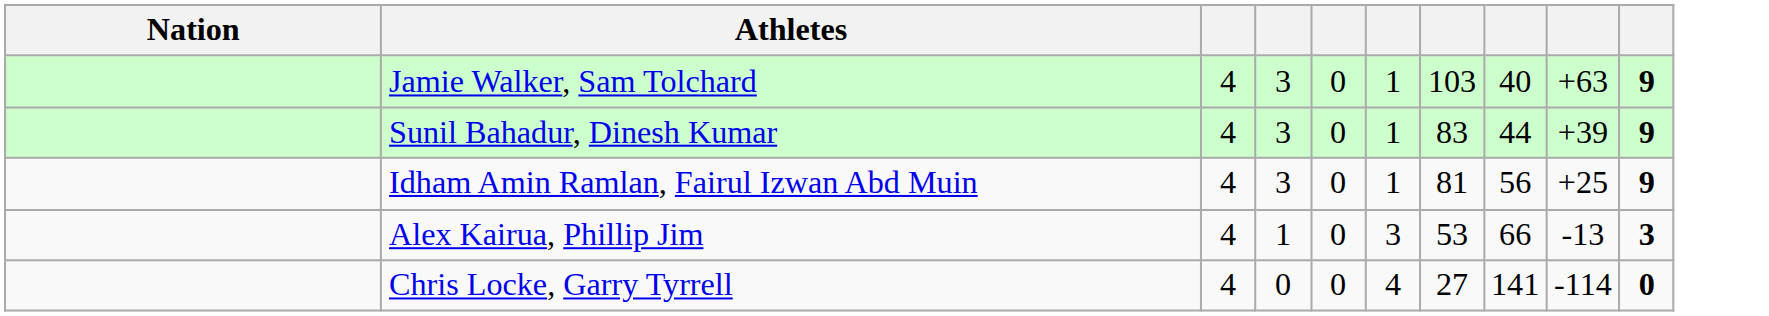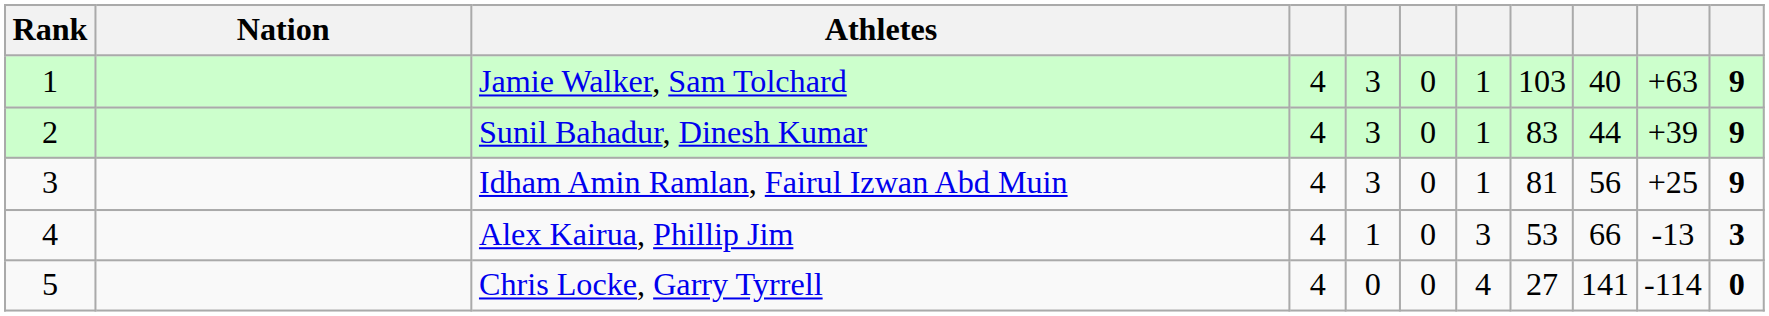+ column: Rank | 1 | 2 | 3 | 4 | 5
